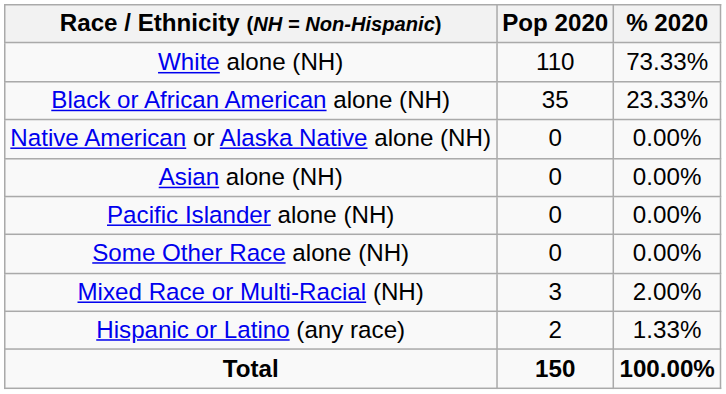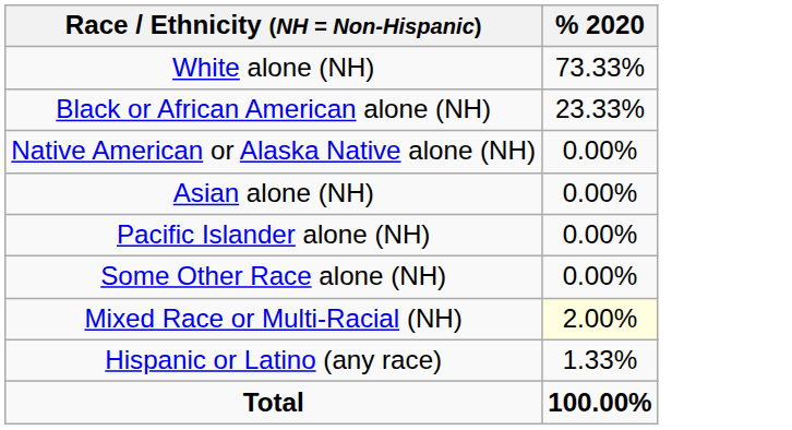- column: Pop 2020 | 110 | 35 | 0 | 0 | 0 | 0 | 3 | 2 | 150
Mixed Race or Multi-Racial (NH) | % 2020: no background -> lightyellow background
